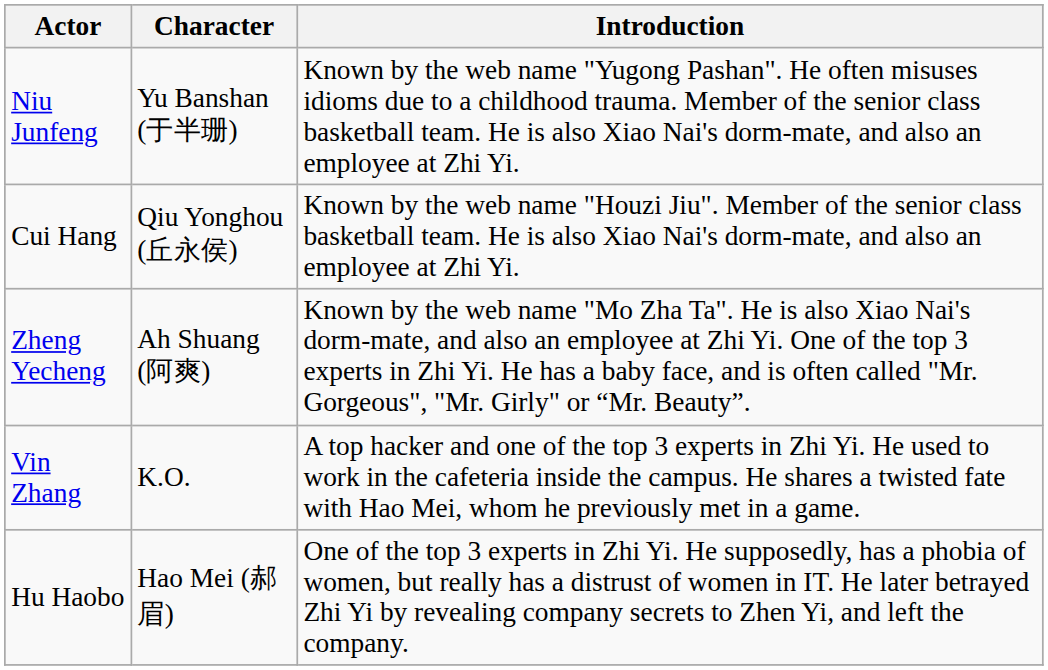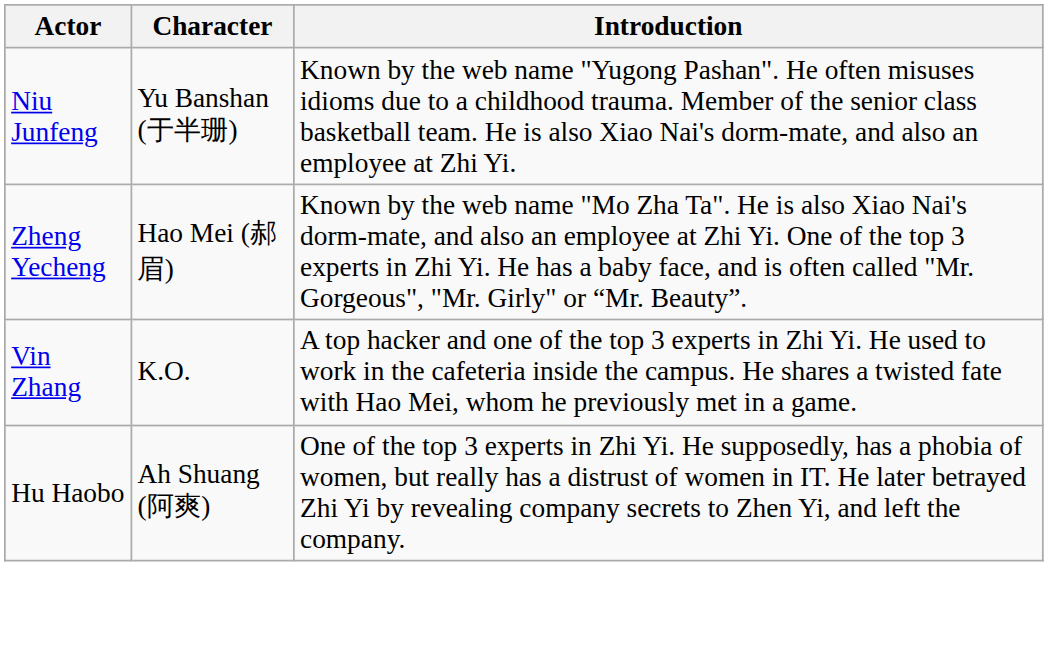- row: Cui Hang | Qiu Yonghou (丘永侯) | Known by the web name "Houzi Jiu". Member of the senior class basketball team. He is also Xiao Nai's dorm-mate, and also an employee at Zhi Yi.
Zheng Yecheng | Character: Ah Shuang (阿爽) -> Hao Mei (郝眉)
Hu Haobo | Character: Hao Mei (郝眉) -> Ah Shuang (阿爽)
